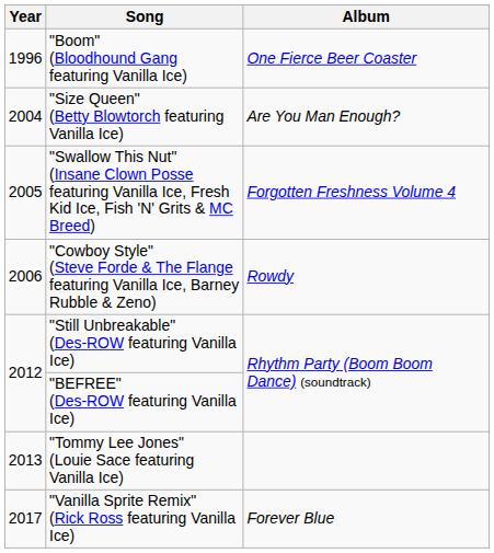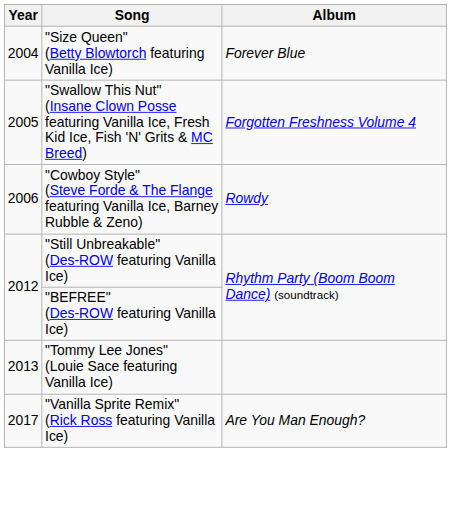- row: 1996 | "Boom" (Bloodhound Gang featuring Vanilla Ice) | One Fierce Beer Coaster
"Size Queen" (Betty Blowtorch featuring Vanilla Ice) | Album: Are You Man Enough? -> Forever Blue
"Vanilla Sprite Remix" (Rick Ross featuring Vanilla Ice) | Album: Forever Blue -> Are You Man Enough?
